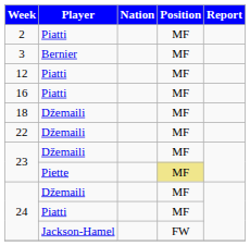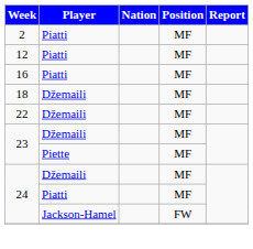- row: 3 | Bernier | MF
23 / Piette | Position: khaki background -> no background
